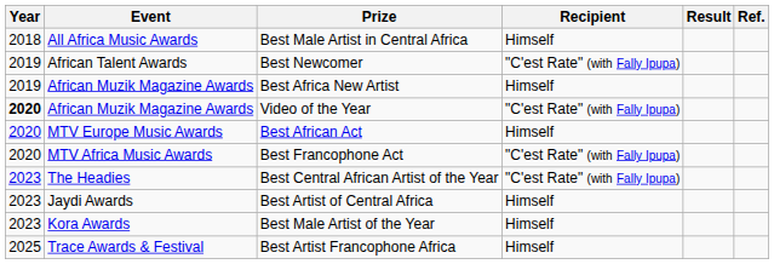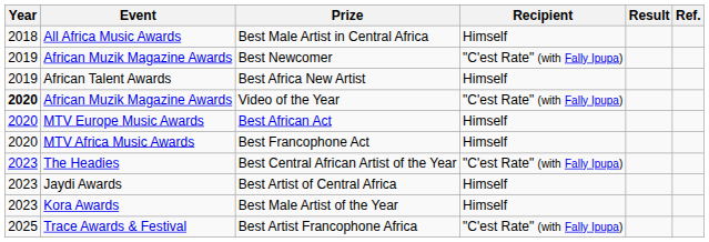Best Newcomer | Event: African Talent Awards -> African Muzik Magazine Awards
Best Africa New Artist | Event: African Muzik Magazine Awards -> African Talent Awards
Best Francophone Act | Recipient: "C'est Rate" (with Fally Ipupa) -> Himself
Best Artist Francophone Africa | Recipient: Himself -> "C'est Rate" (with Fally Ipupa)
